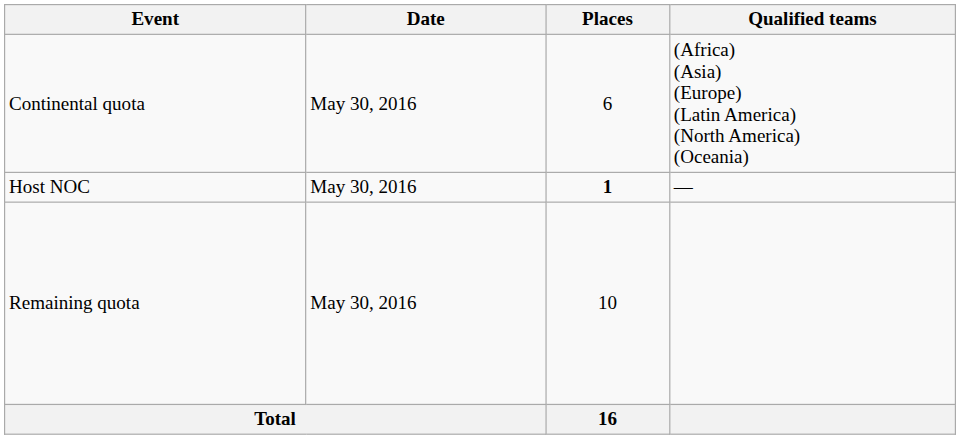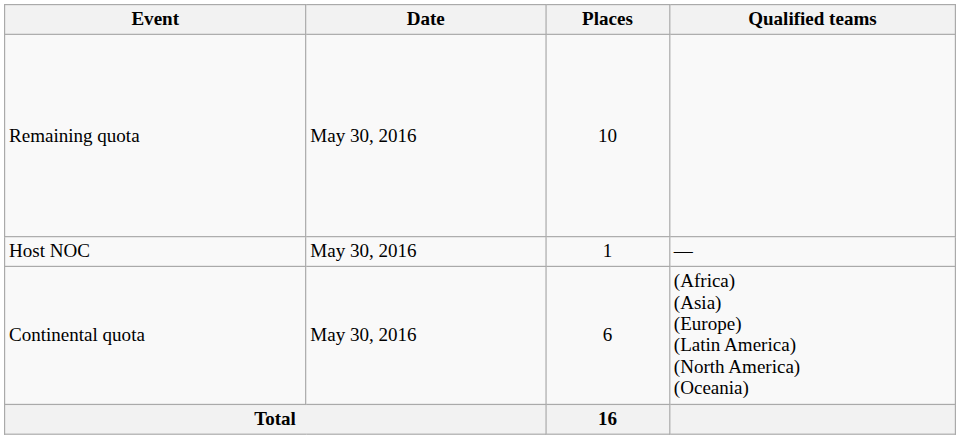rows swapped: Continental quota <-> Remaining quota
Host NOC | Places: bold -> normal
